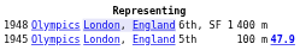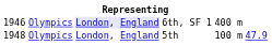6th, SF 1 | column 1: 1948 -> 1946
5th | column 1: 1945 -> 1948
5th | column 6: bold -> normal
